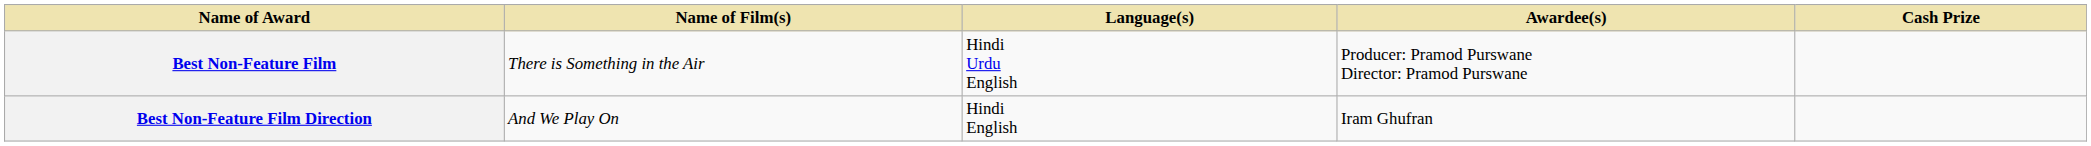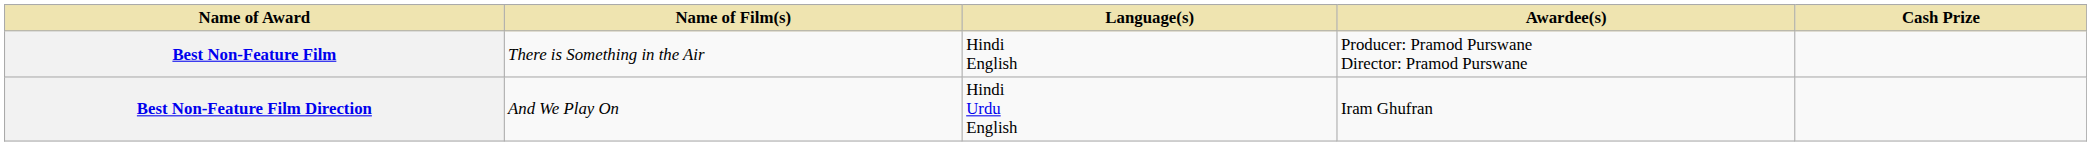Best Non-Feature Film | Language(s): Hindi Urdu English -> Hindi English
Best Non-Feature Film Direction | Language(s): Hindi English -> Hindi Urdu English
